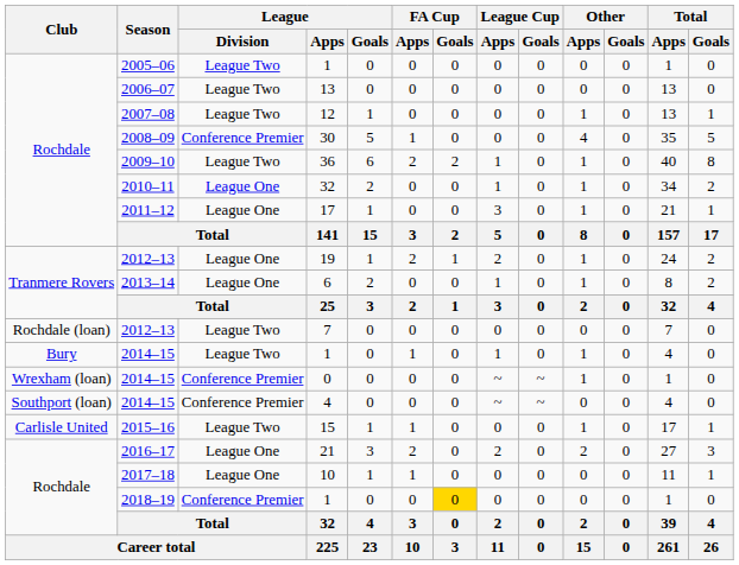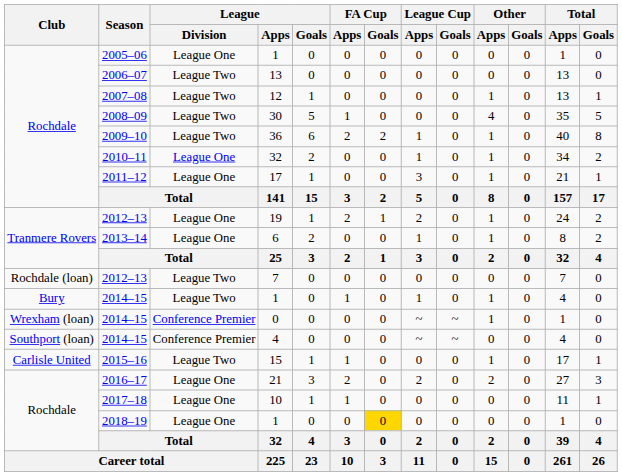2005–06 / 1 | League / Division: League Two -> League One
30 | League / Division: Conference Premier -> League Two
2018–19 / 1 | League / Division: Conference Premier -> League One
